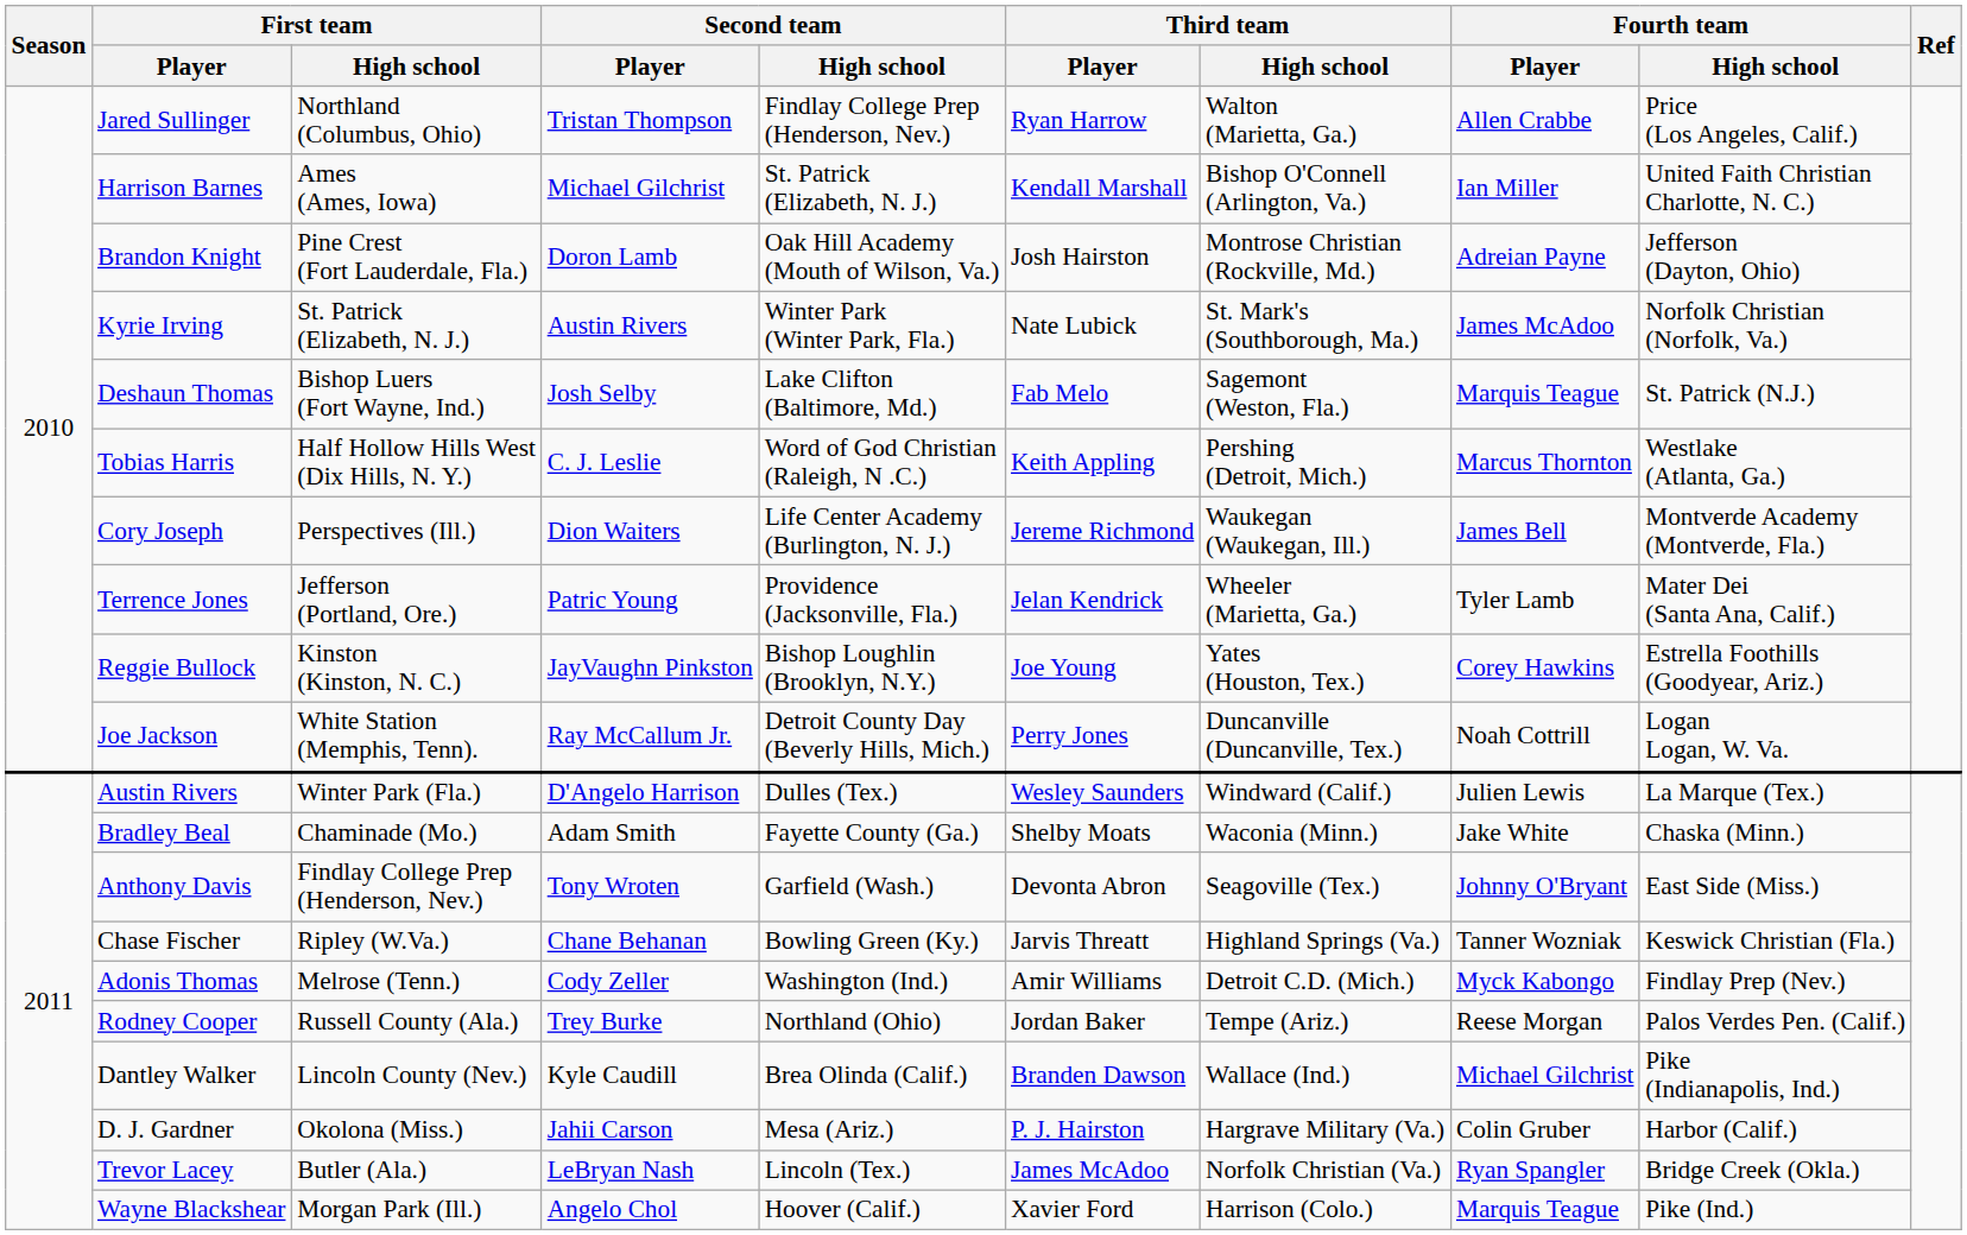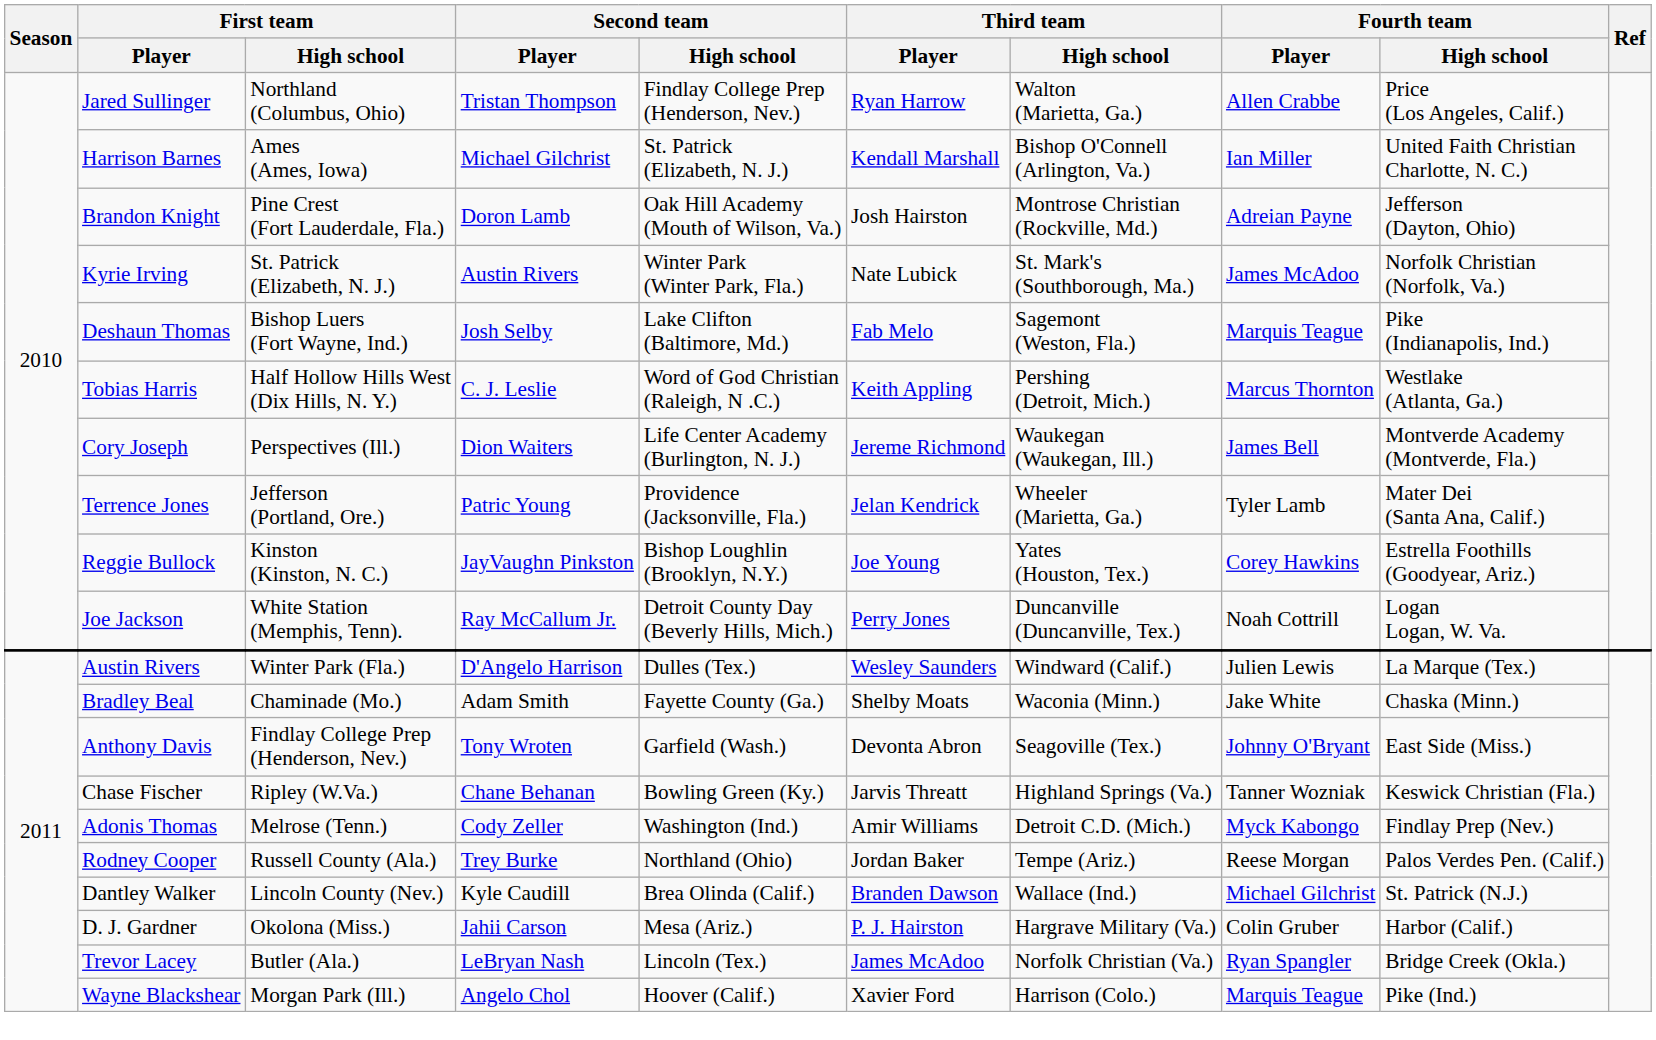Deshaun Thomas | Fourth team / High school: St. Patrick (N.J.) -> Pike (Indianapolis, Ind.)
Dantley Walker | Fourth team / High school: Pike (Indianapolis, Ind.) -> St. Patrick (N.J.)
